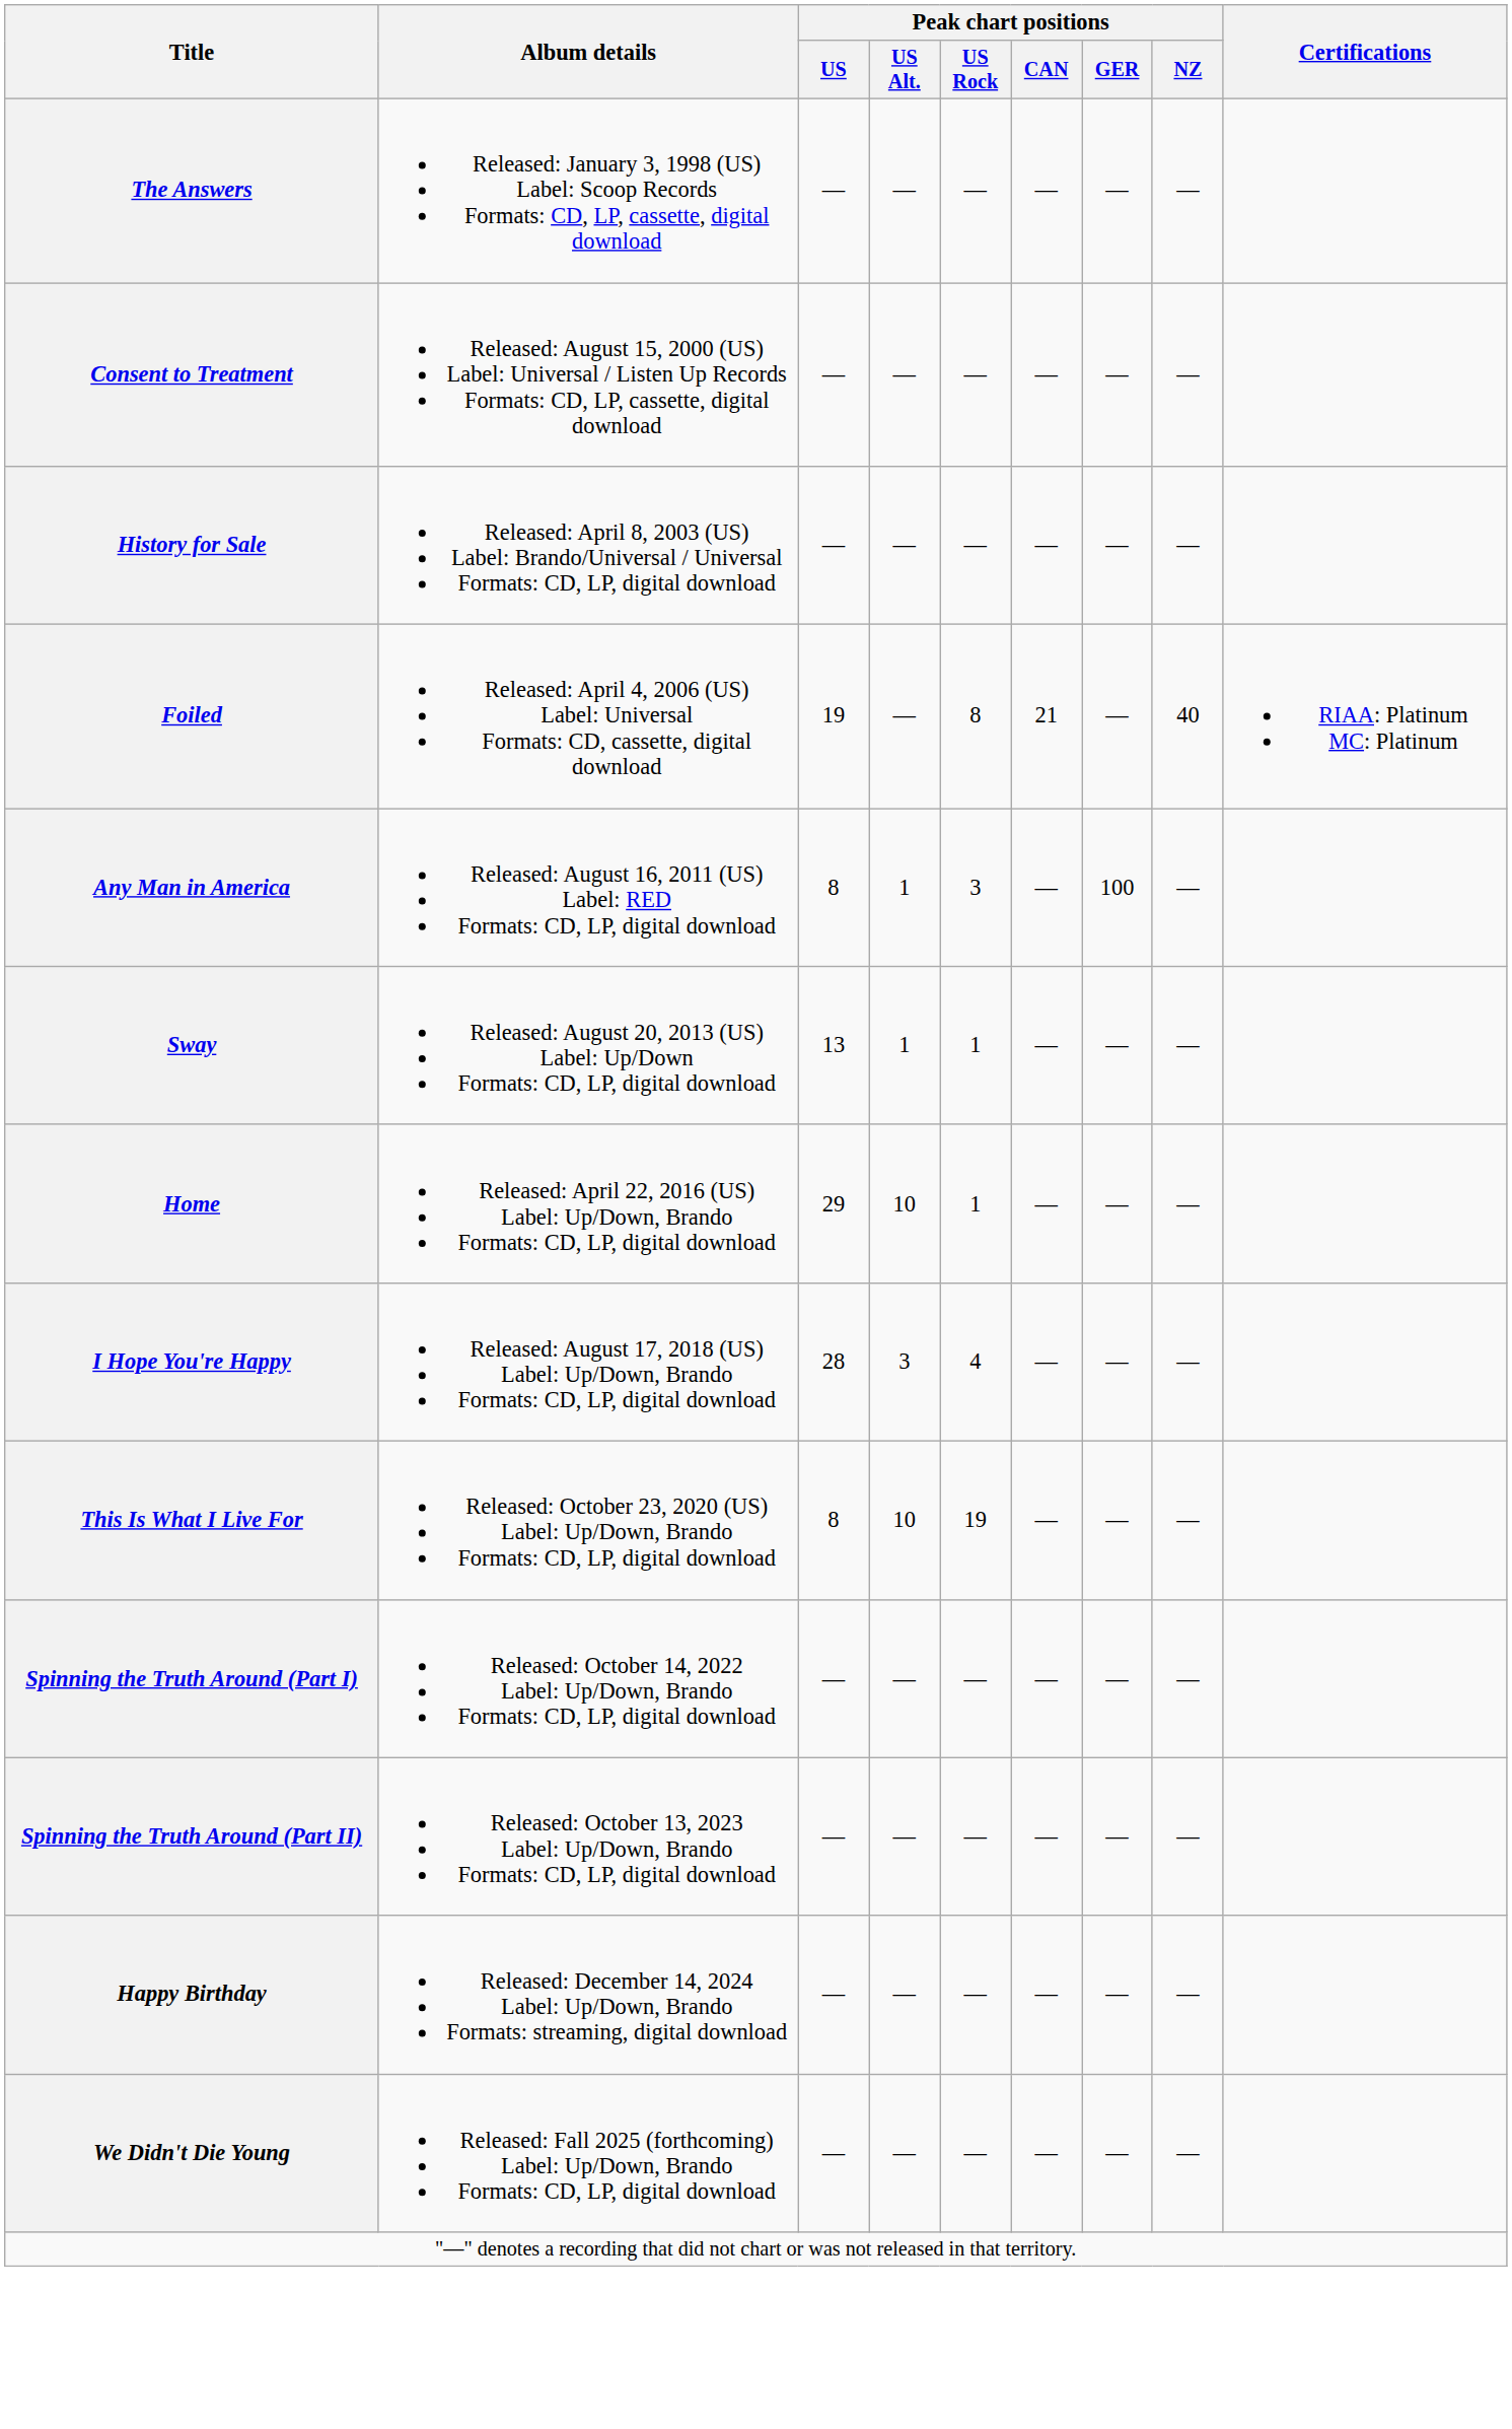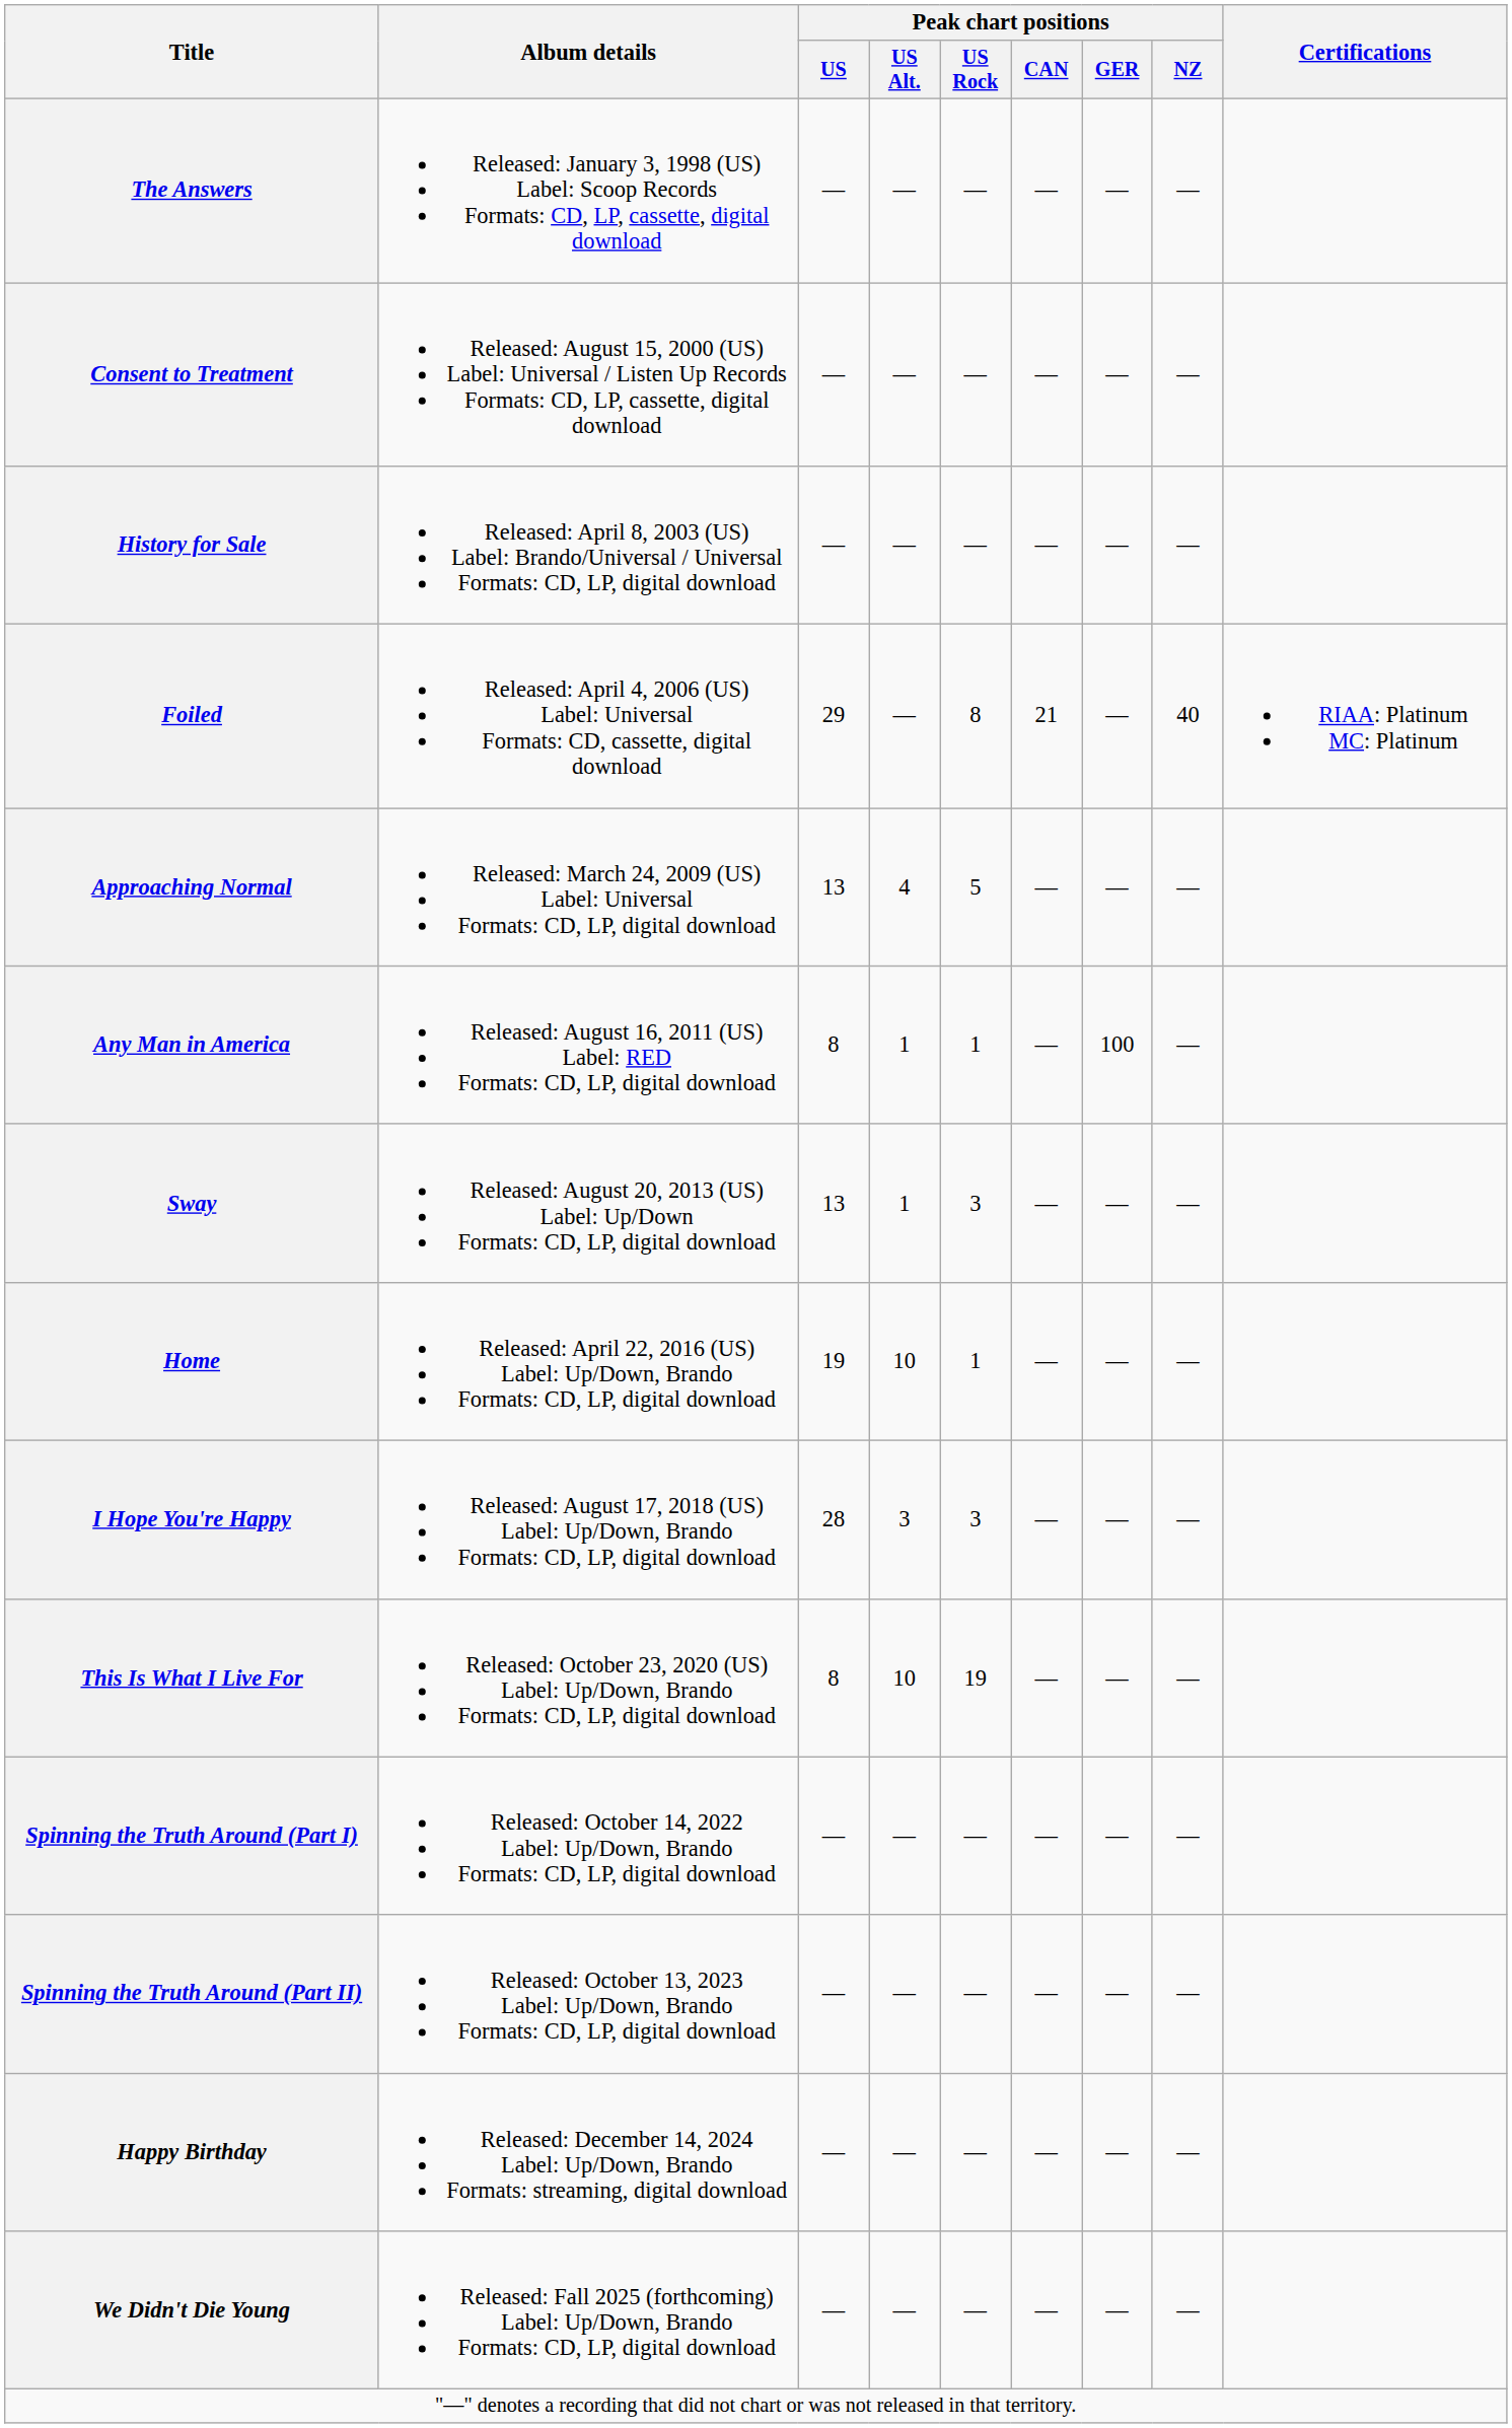Foiled | Peak chart positions / US: 19 -> 29
+ row: Approaching Normal | Released: March 24, 2009 (US) Label: Universal Formats: CD, LP, digital download | 13 | 4 | 5 | — | — | —
Any Man in America | Peak chart positions / US Rock: 3 -> 1
Sway | Peak chart positions / US Rock: 1 -> 3
Home | Peak chart positions / US: 29 -> 19
I Hope You're Happy | Peak chart positions / US Rock: 4 -> 3
